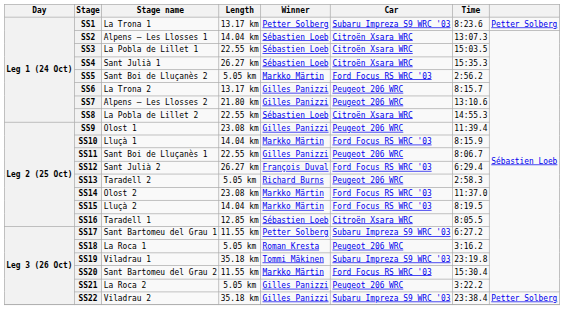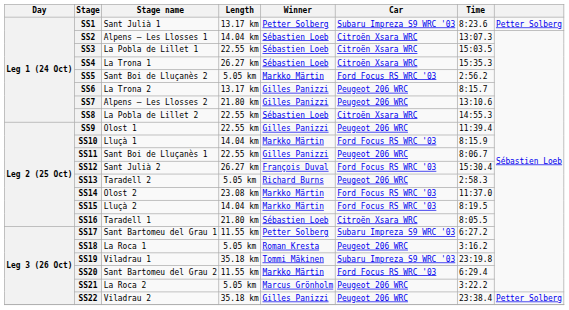SS1 | Stage name: La Trona 1 -> Sant Julià 1
SS4 | Stage name: Sant Julià 1 -> La Trona 1
SS9 | Length: 23.08 km -> 22.55 km
SS12 | Time: 6:29.4 -> 15:30.4
SS16 | Length: 12.85 km -> 21.80 km
SS20 | Time: 15:30.4 -> 6:29.4
SS21 | Winner: Gilles Panizzi -> Marcus Grönholm
SS22 | Car: Subaru Impreza S9 WRC '03 -> Peugeot 206 WRC
